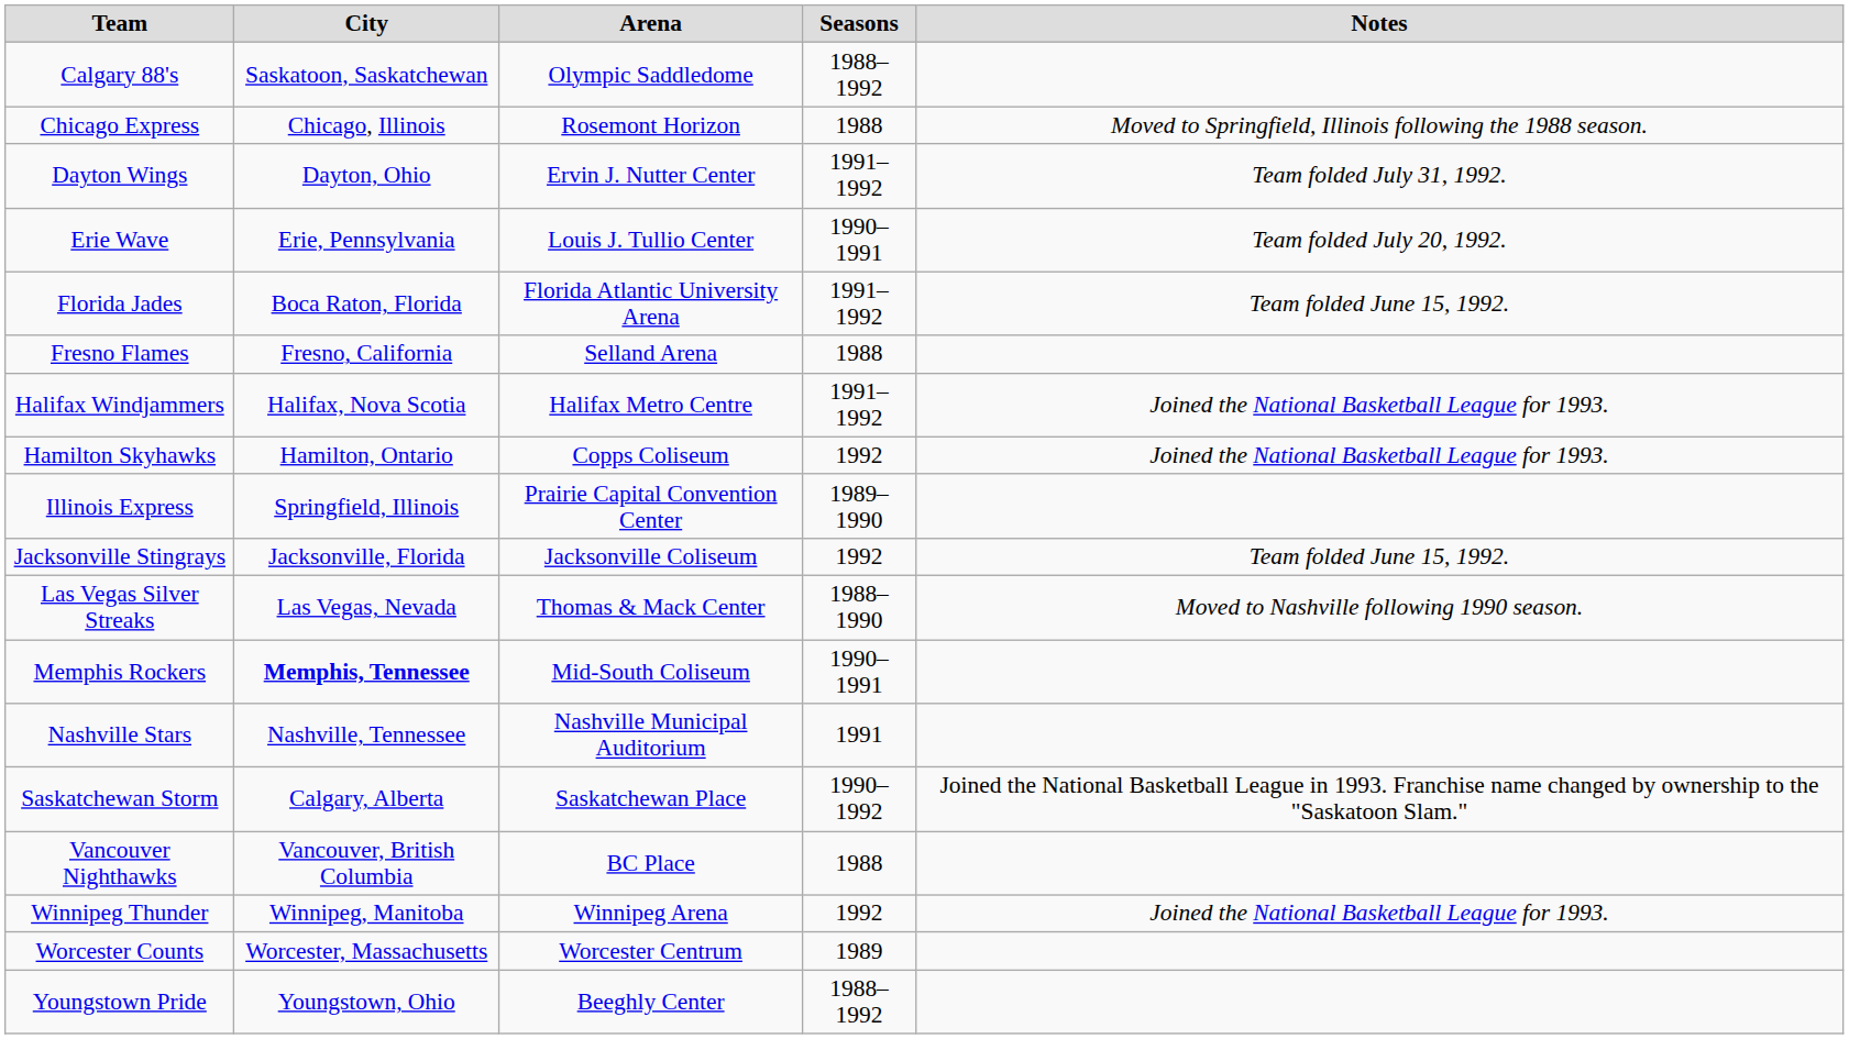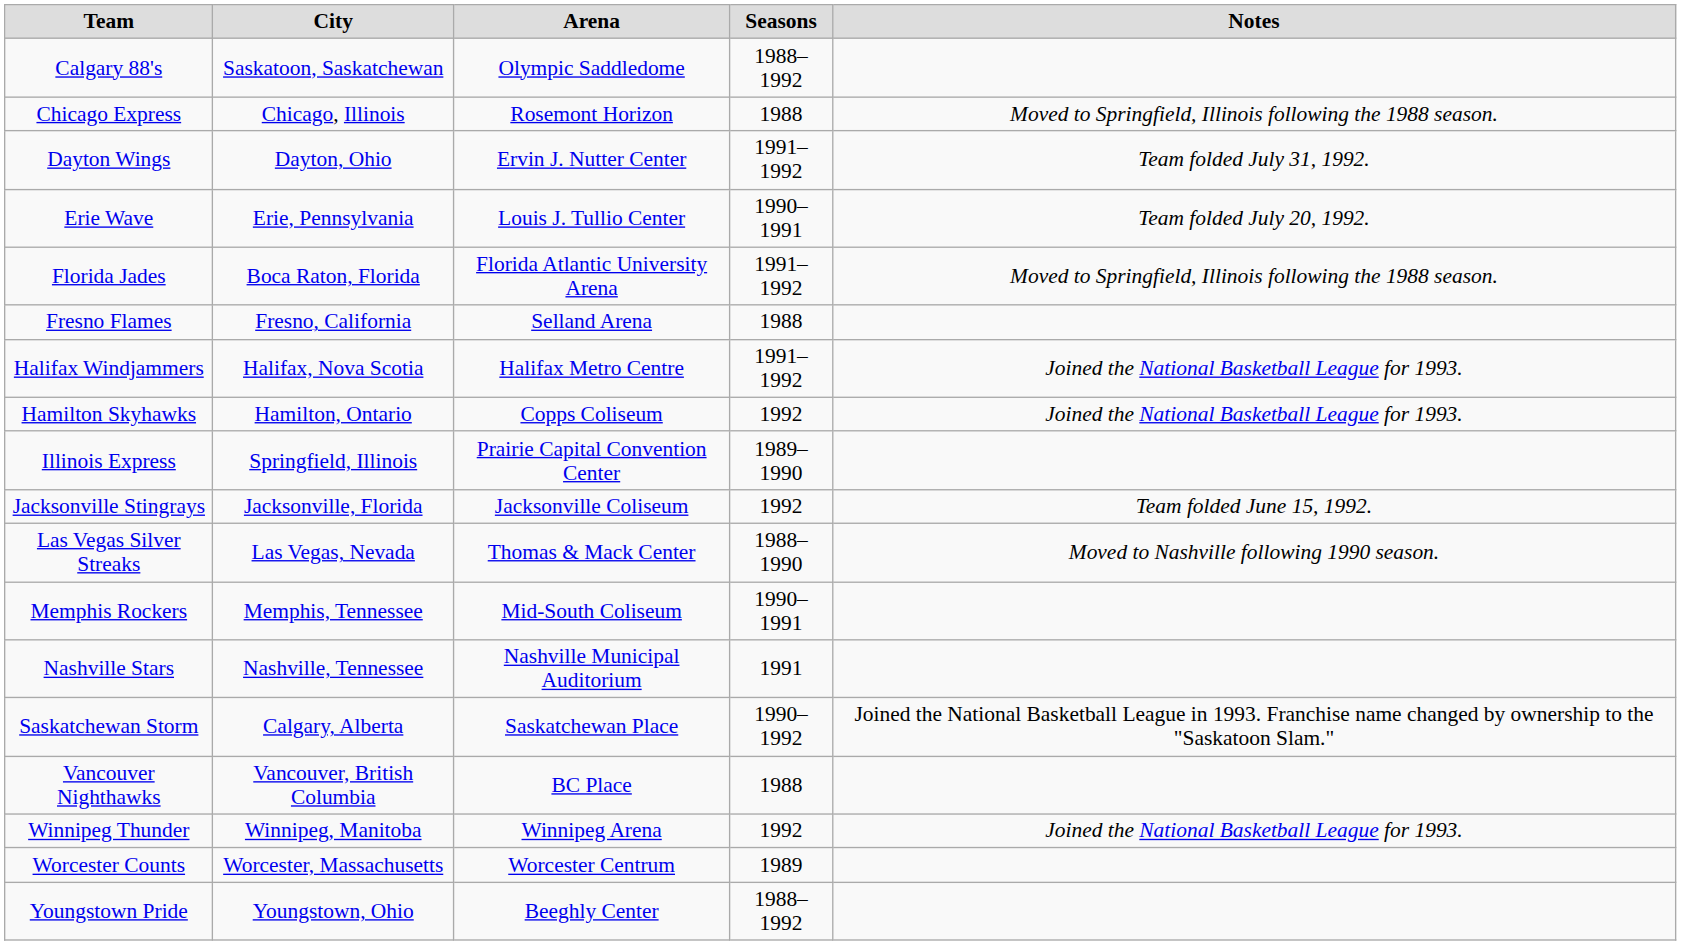Florida Jades | Notes: Team folded June 15, 1992. -> Moved to Springfield, Illinois following the 1988 season.
Memphis Rockers | City: bold -> normal
